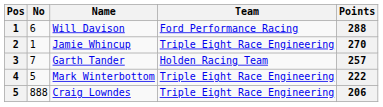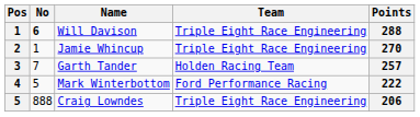Will Davison | No: normal -> bold
Will Davison | Team: Ford Performance Racing -> Triple Eight Race Engineering
Mark Winterbottom | Team: Triple Eight Race Engineering -> Ford Performance Racing
